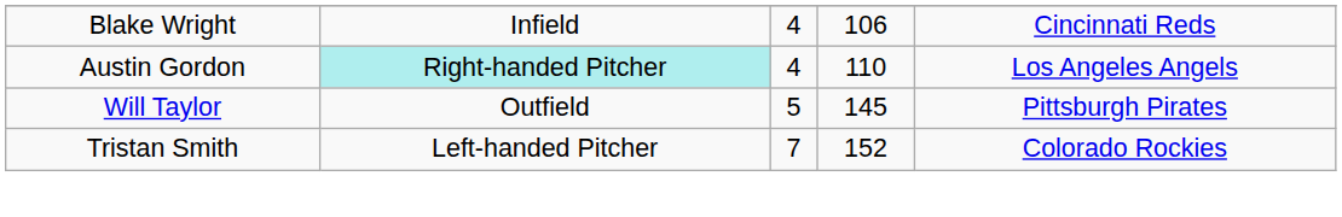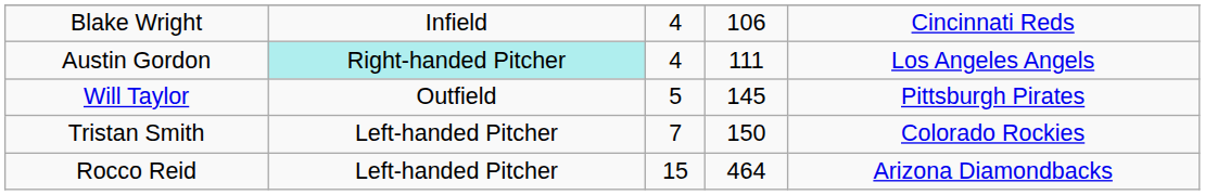Austin Gordon | column 4: 110 -> 111
Tristan Smith | column 4: 152 -> 150
+ row: Rocco Reid | Left-handed Pitcher | 15 | 464 | Arizona Diamondbacks
